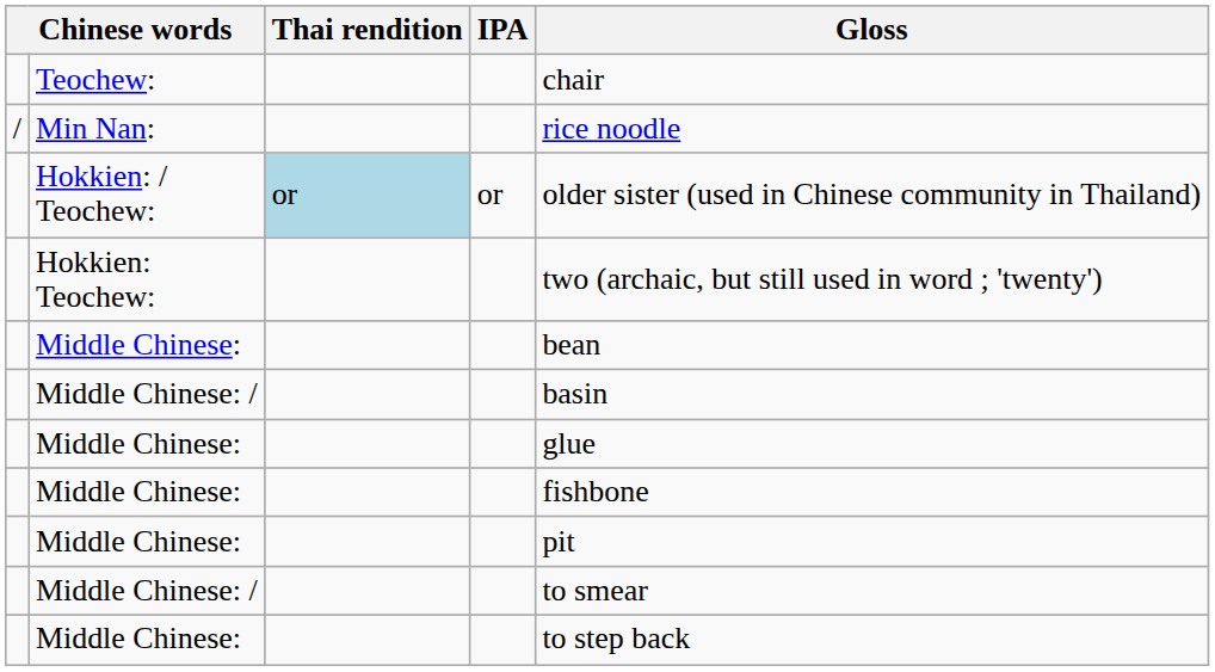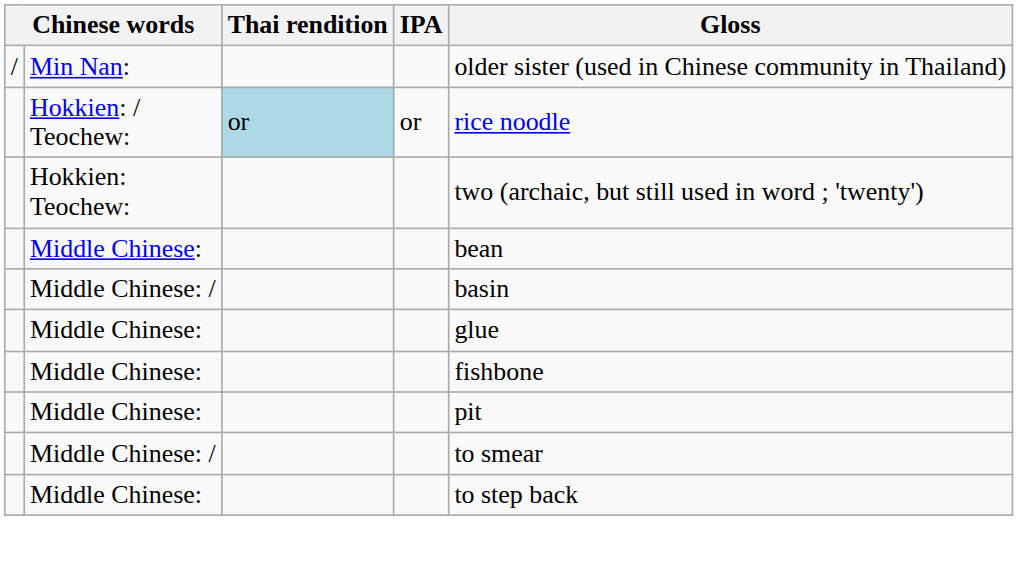- row: Teochew: | chair
Min Nan: | Gloss: rice noodle -> older sister (used in Chinese community in Thailand)
Hokkien: / Teochew: | Gloss: older sister (used in Chinese community in Thailand) -> rice noodle
